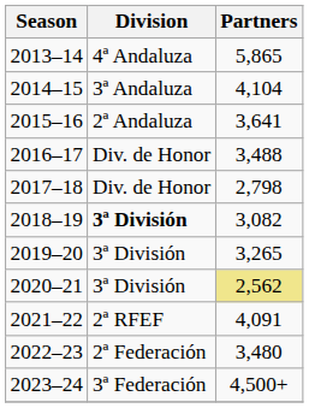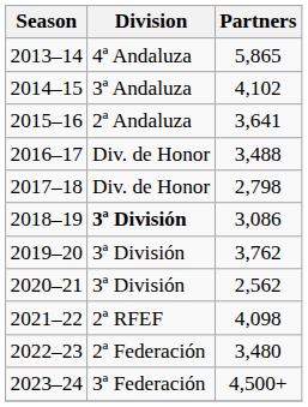2014–15 | Partners: 4,104 -> 4,102
2018–19 | Partners: 3,082 -> 3,086
2019–20 | Partners: 3,265 -> 3,762
2020–21 | Partners: khaki background -> no background
2021–22 | Partners: 4,091 -> 4,098
